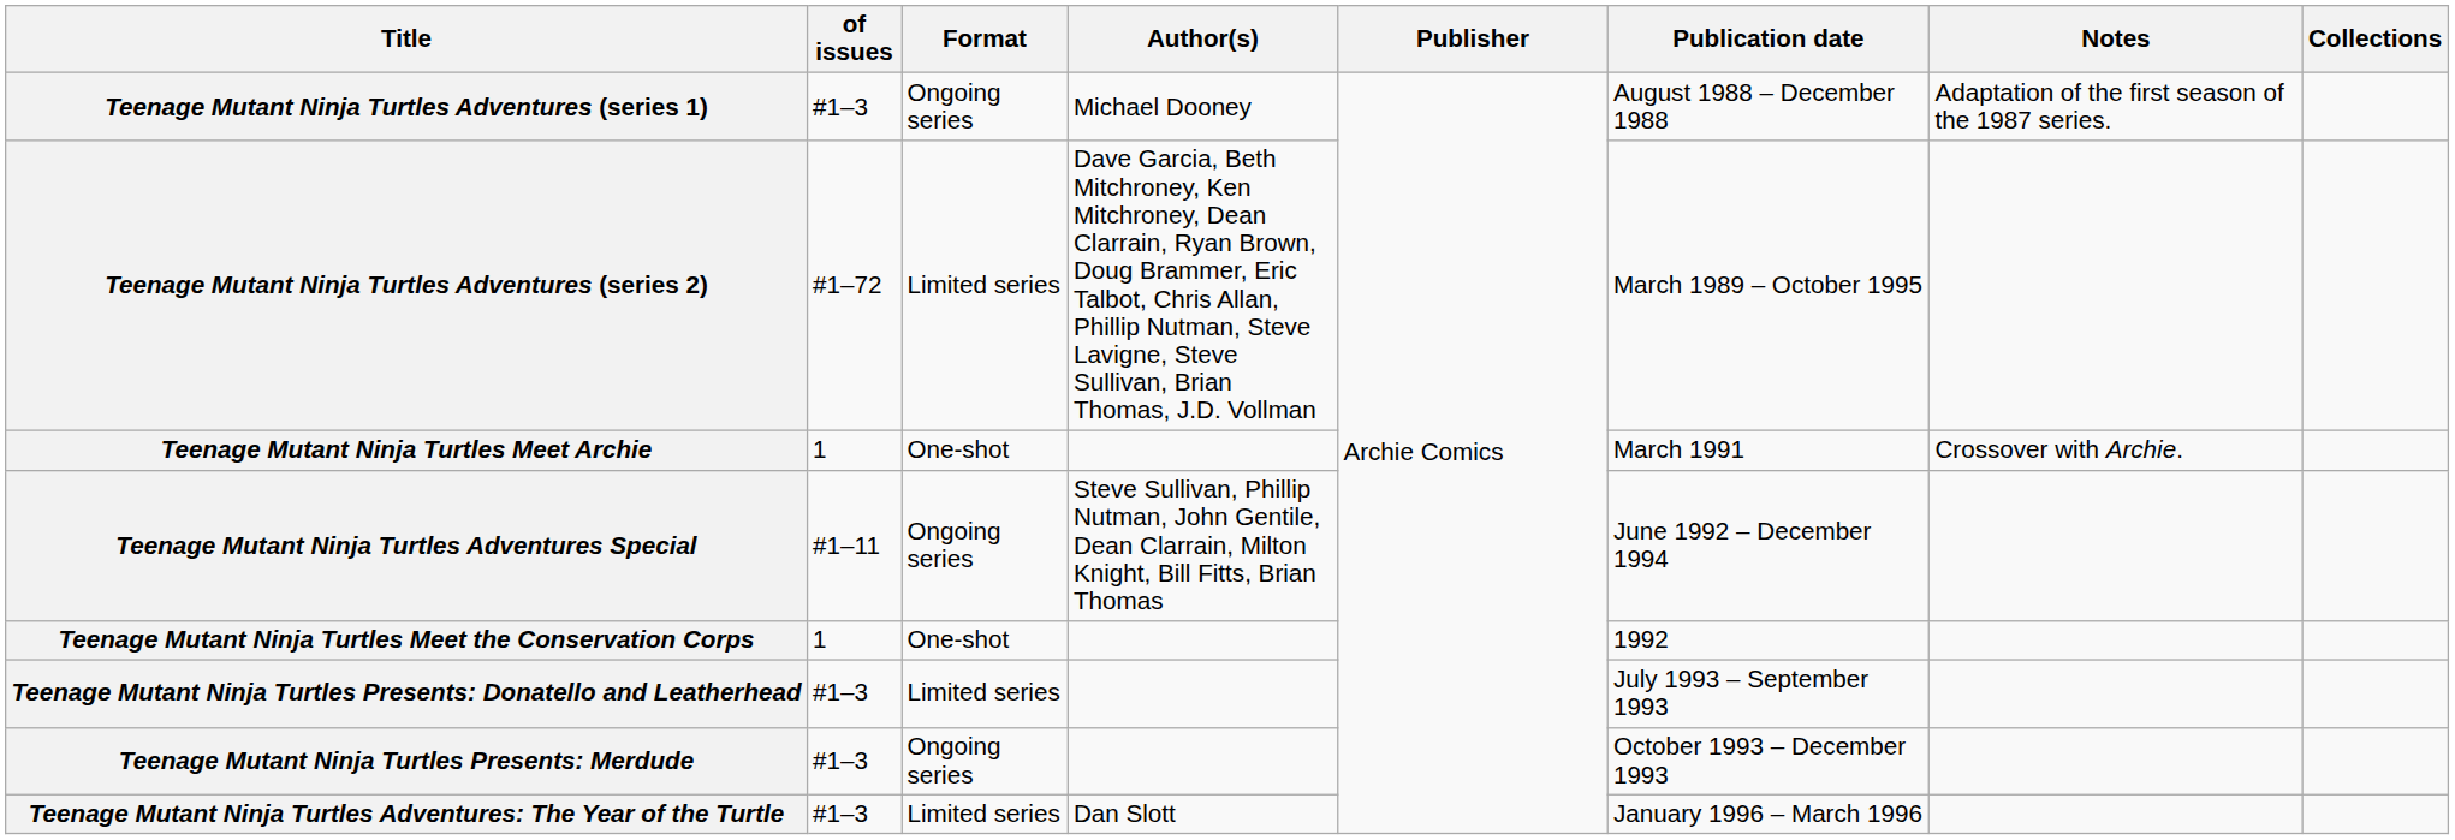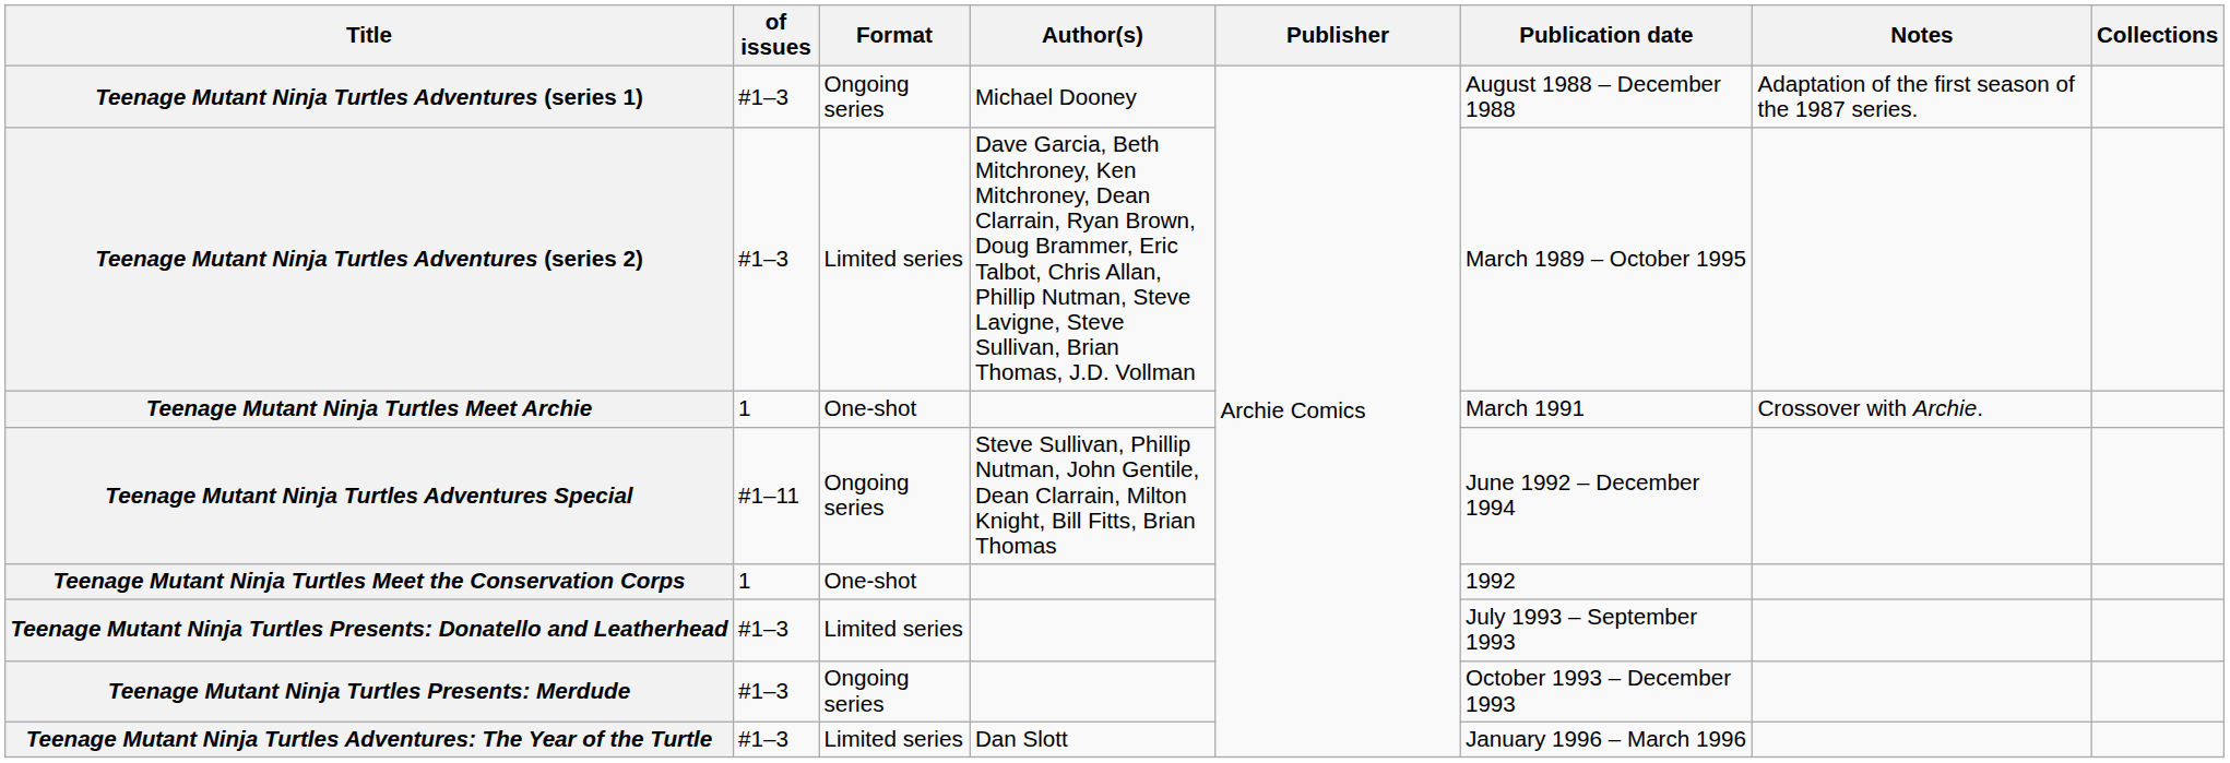Teenage Mutant Ninja Turtles Adventures (series 2) | of issues: #1–72 -> #1–3
